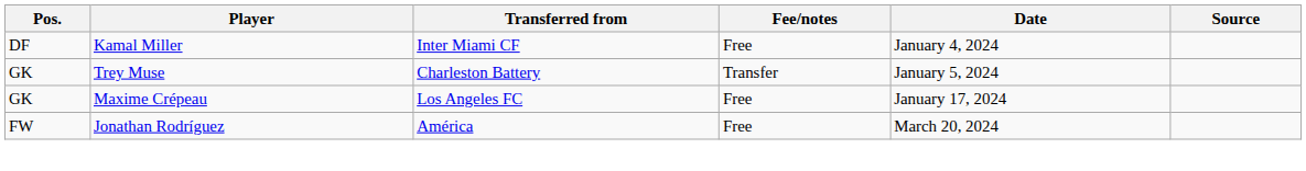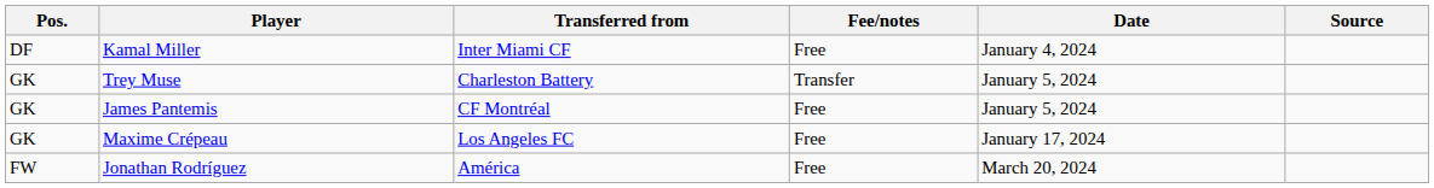+ row: GK | James Pantemis | CF Montréal | Free | January 5, 2024
